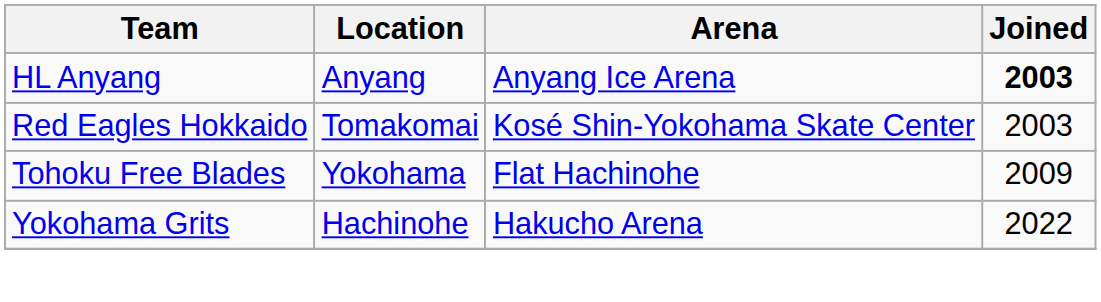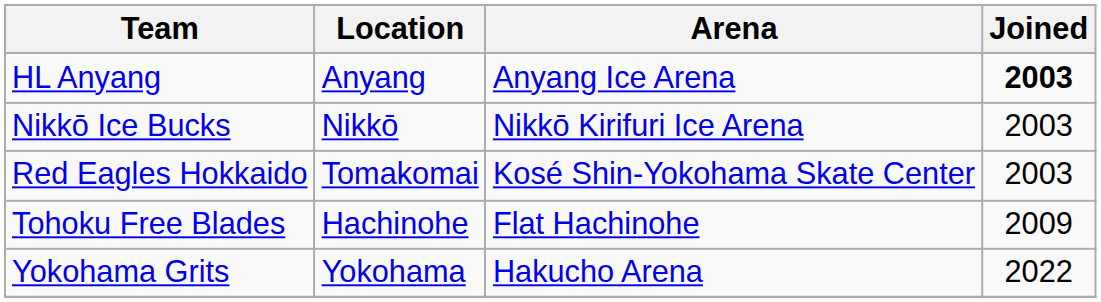+ row: Nikkō Ice Bucks | Nikkō | Nikkō Kirifuri Ice Arena | 2003
Tohoku Free Blades | Location: Yokohama -> Hachinohe
Yokohama Grits | Location: Hachinohe -> Yokohama
